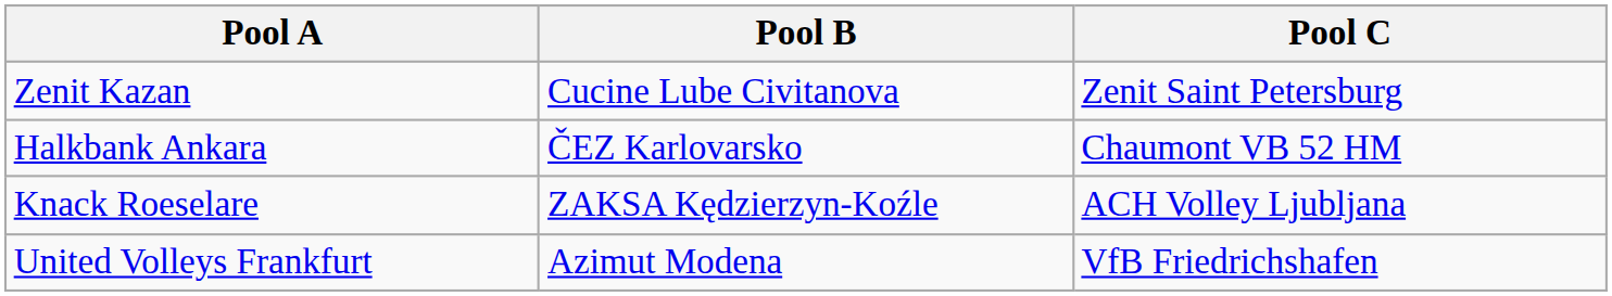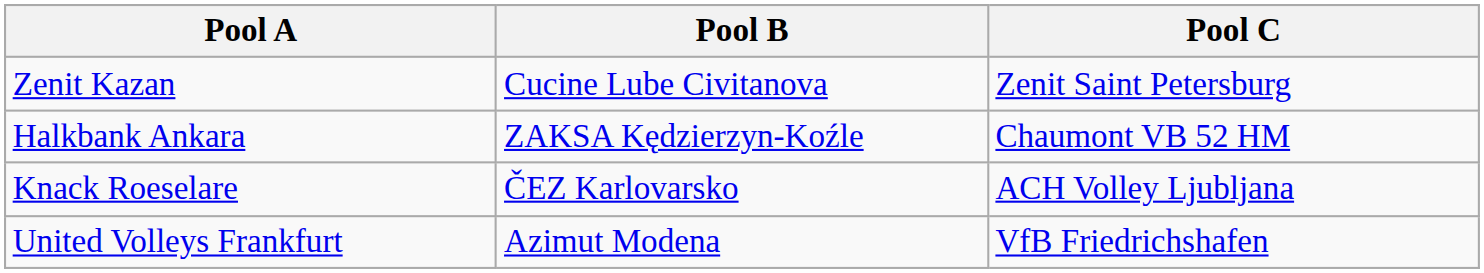Halkbank Ankara | Pool B: ČEZ Karlovarsko -> ZAKSA Kędzierzyn-Koźle
Knack Roeselare | Pool B: ZAKSA Kędzierzyn-Koźle -> ČEZ Karlovarsko
